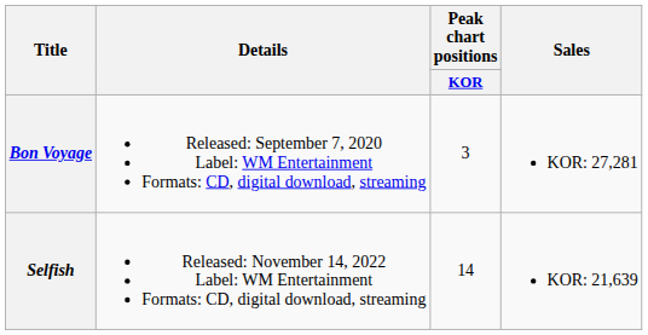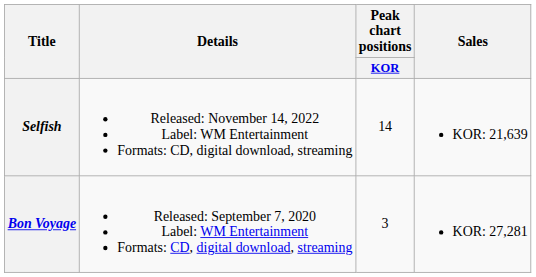rows swapped: Bon Voyage <-> Selfish
